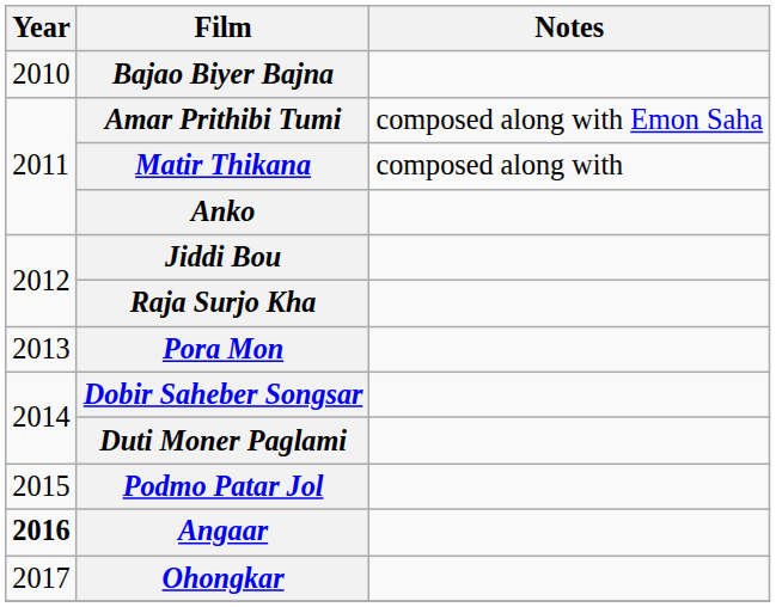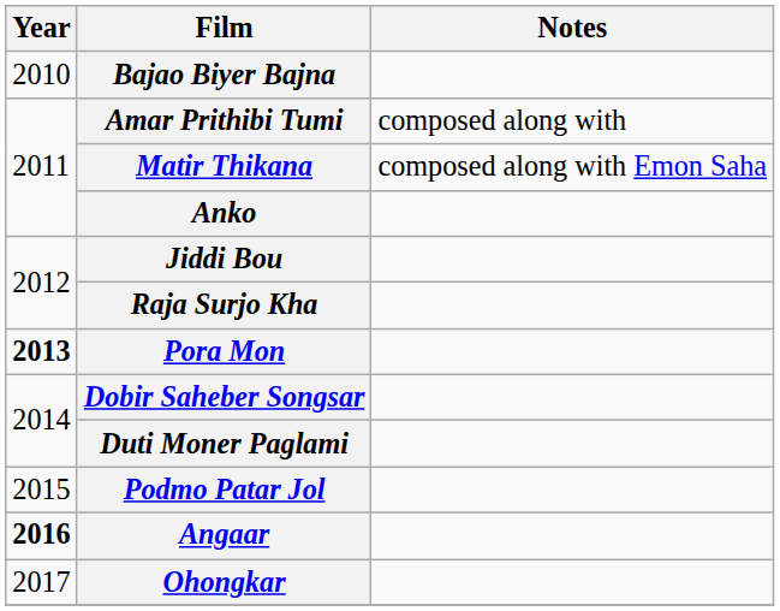Amar Prithibi Tumi | Notes: composed along with Emon Saha -> composed along with
Matir Thikana | Notes: composed along with -> composed along with Emon Saha
Pora Mon | Year: normal -> bold
